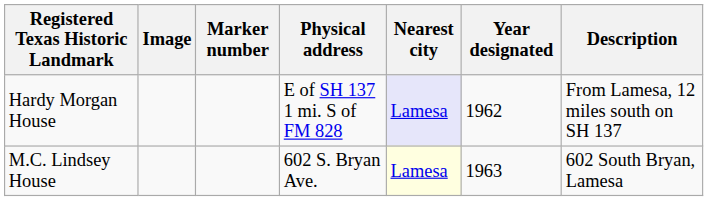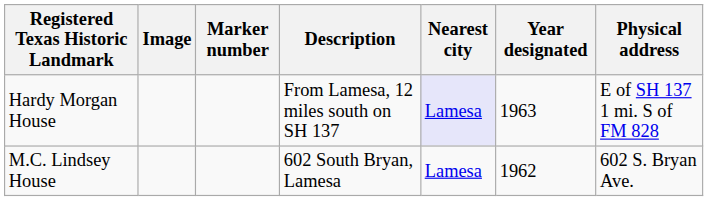columns swapped: Physical address <-> Description
Hardy Morgan House | Year designated: 1962 -> 1963
M.C. Lindsey House | Nearest city: lightyellow background -> no background
M.C. Lindsey House | Year designated: 1963 -> 1962
